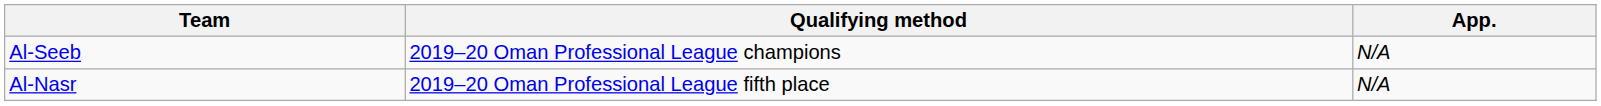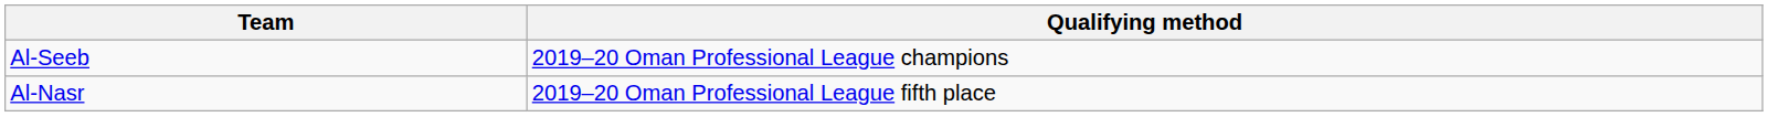- column: App. | N/A | N/A
